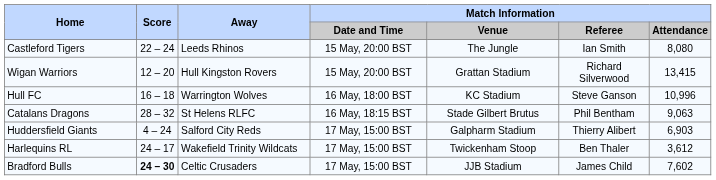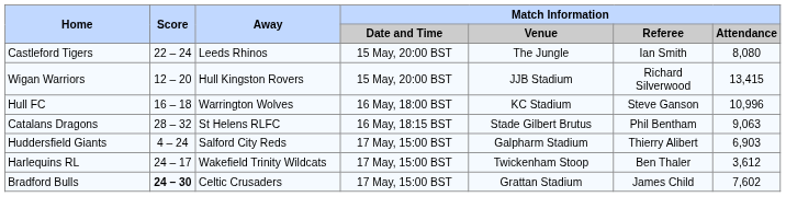Wigan Warriors | Match Information / Venue: Grattan Stadium -> JJB Stadium
Bradford Bulls | Match Information / Venue: JJB Stadium -> Grattan Stadium
